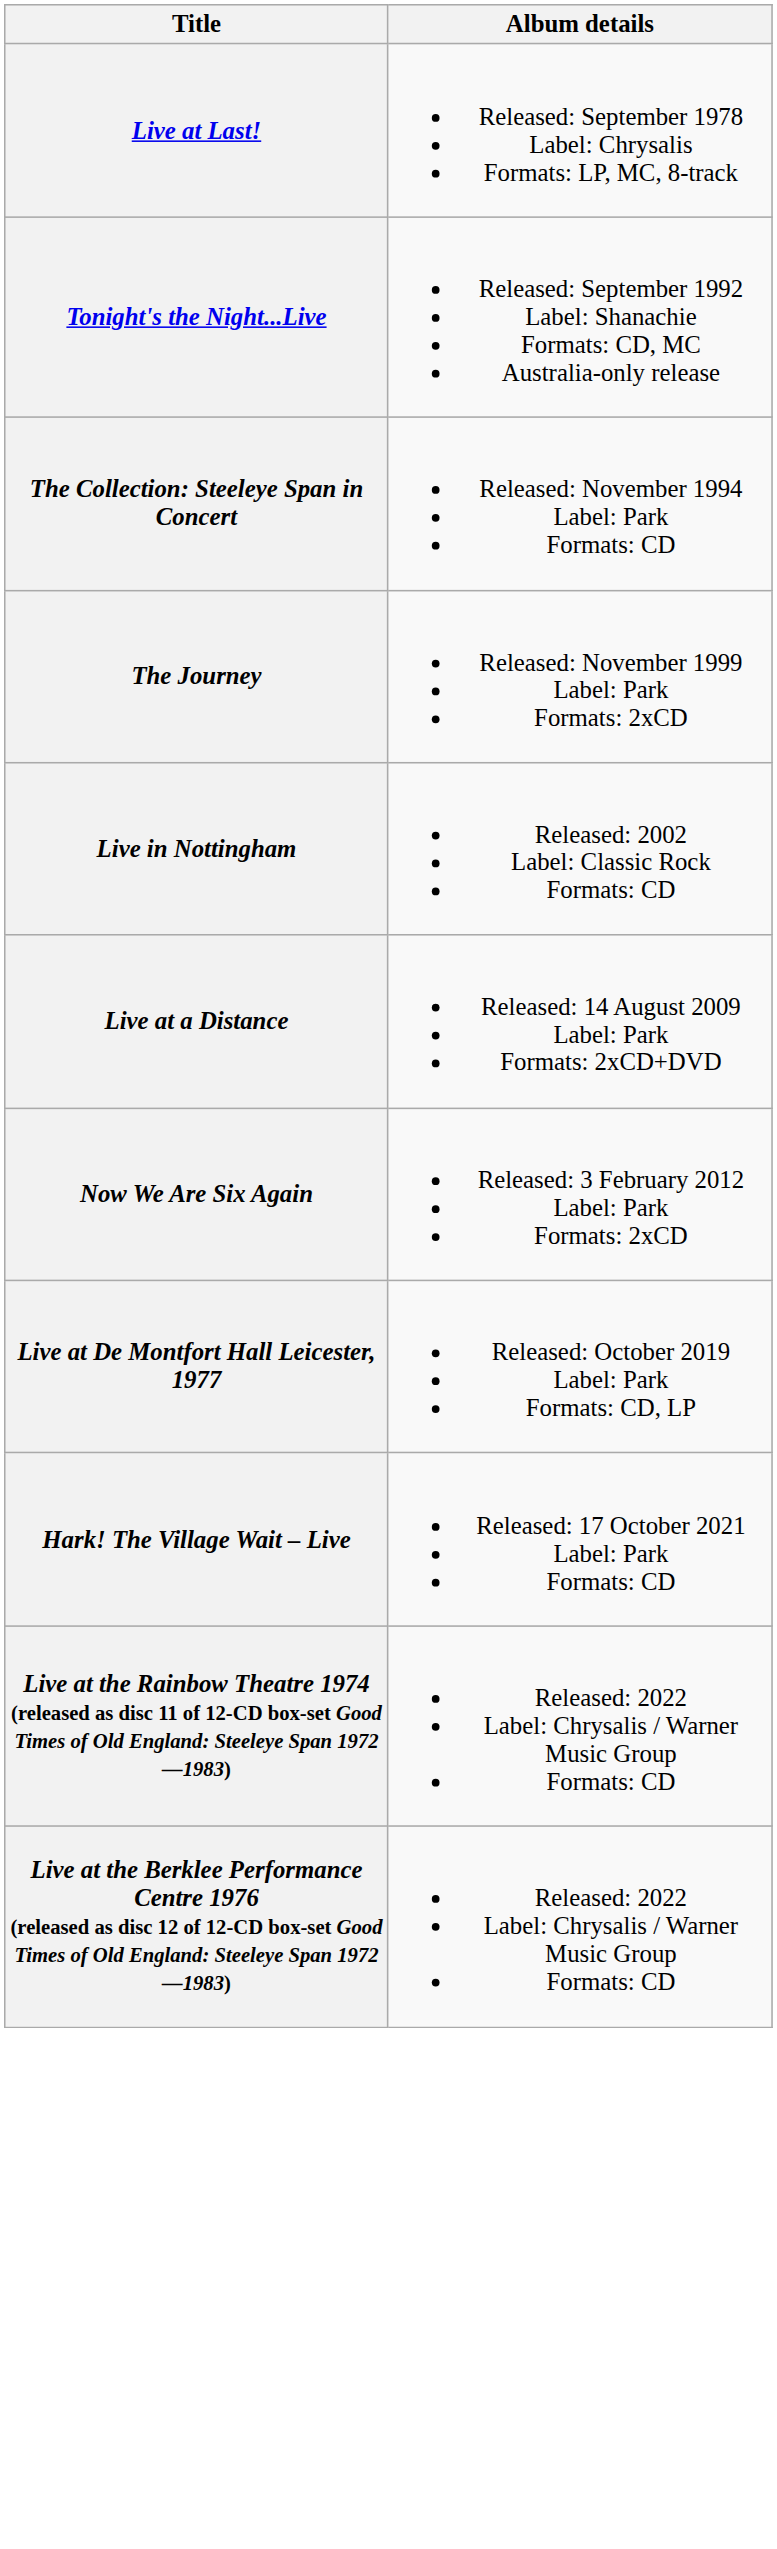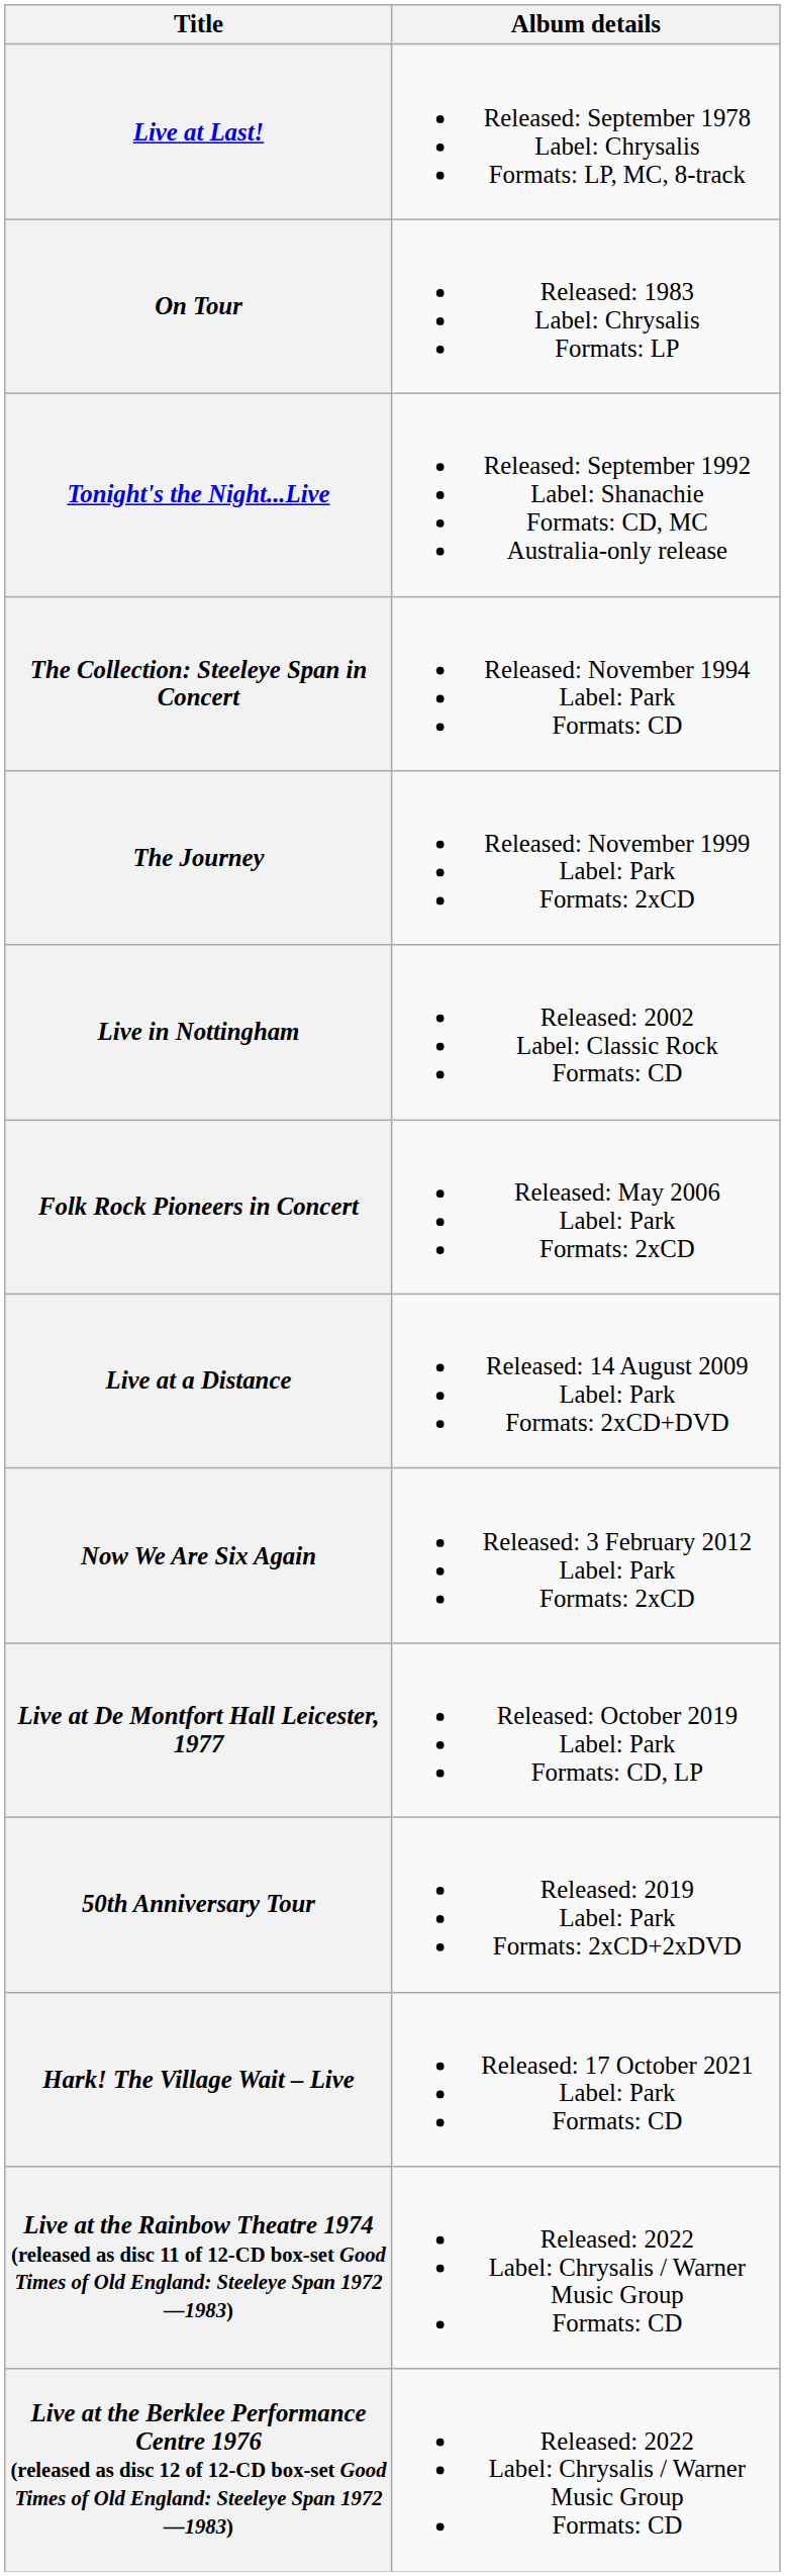+ row: On Tour | Released: 1983 Label: Chrysalis Formats: LP
+ row: Folk Rock Pioneers in Concert | Released: May 2006 Label: Park Formats: 2xCD
+ row: 50th Anniversary Tour | Released: 2019 Label: Park Formats: 2xCD+2xDVD
